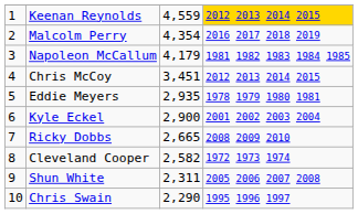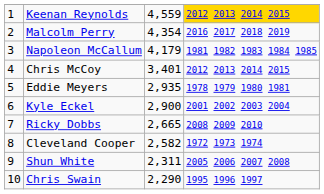Chris McCoy | column 3: 3,451 -> 3,401
